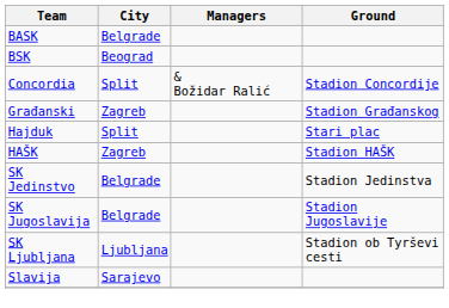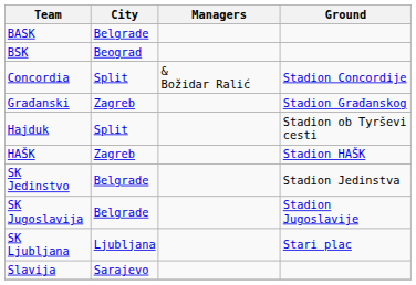Hajduk | Ground: Stari plac -> Stadion ob Tyrševi cesti
SK Ljubljana | Ground: Stadion ob Tyrševi cesti -> Stari plac
